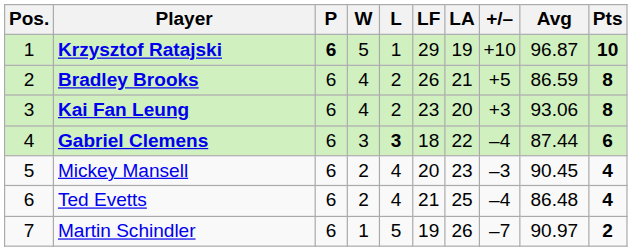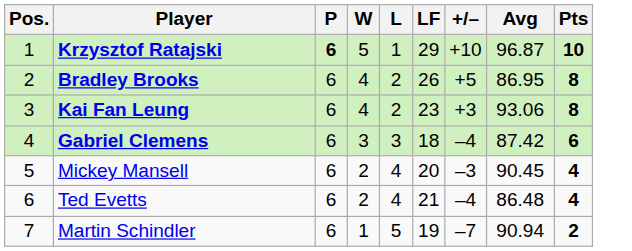- column: LA | 19 | 21 | 20 | 22 | 23 | 25 | 26
Bradley Brooks | Avg: 86.59 -> 86.95
Gabriel Clemens | L: bold -> normal
Gabriel Clemens | Avg: 87.44 -> 87.42
Martin Schindler | Avg: 90.97 -> 90.94
